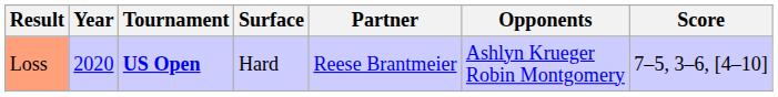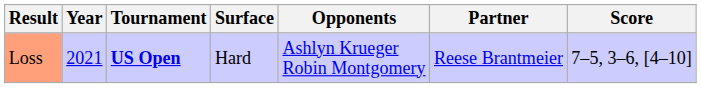columns swapped: Partner <-> Opponents
Loss | Year: 2020 -> 2021
